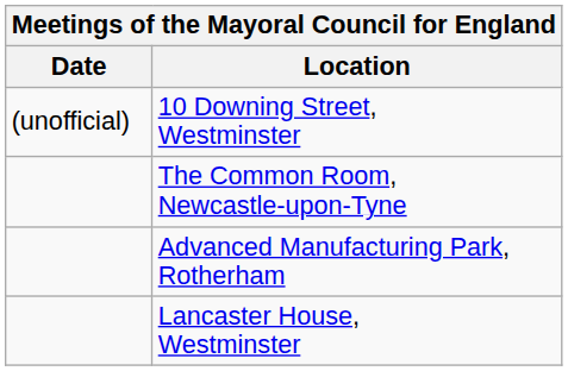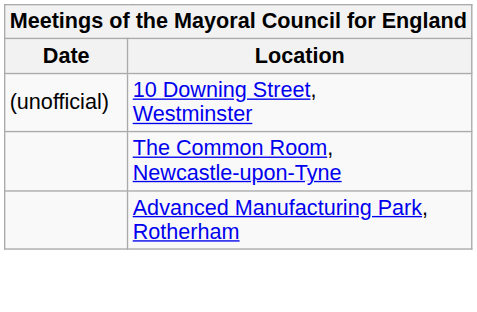- row: Lancaster House, Westminster
